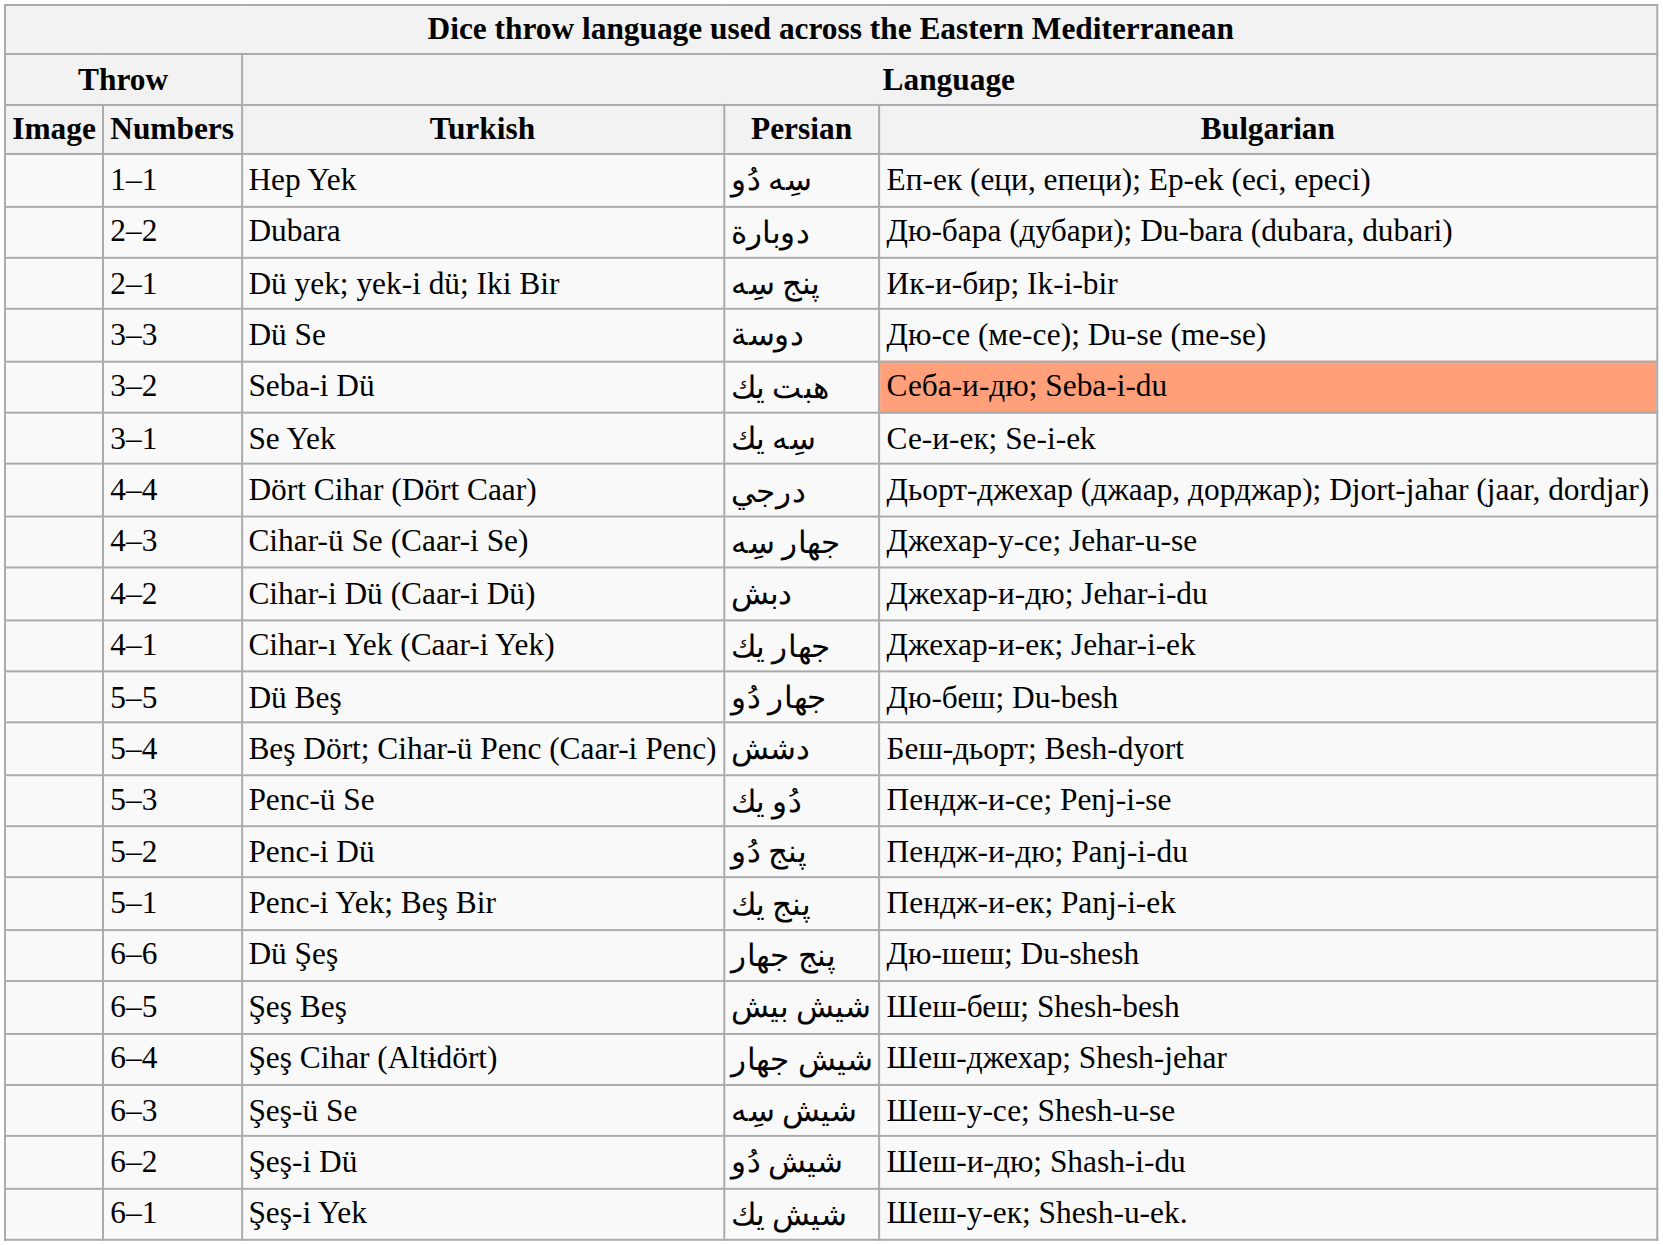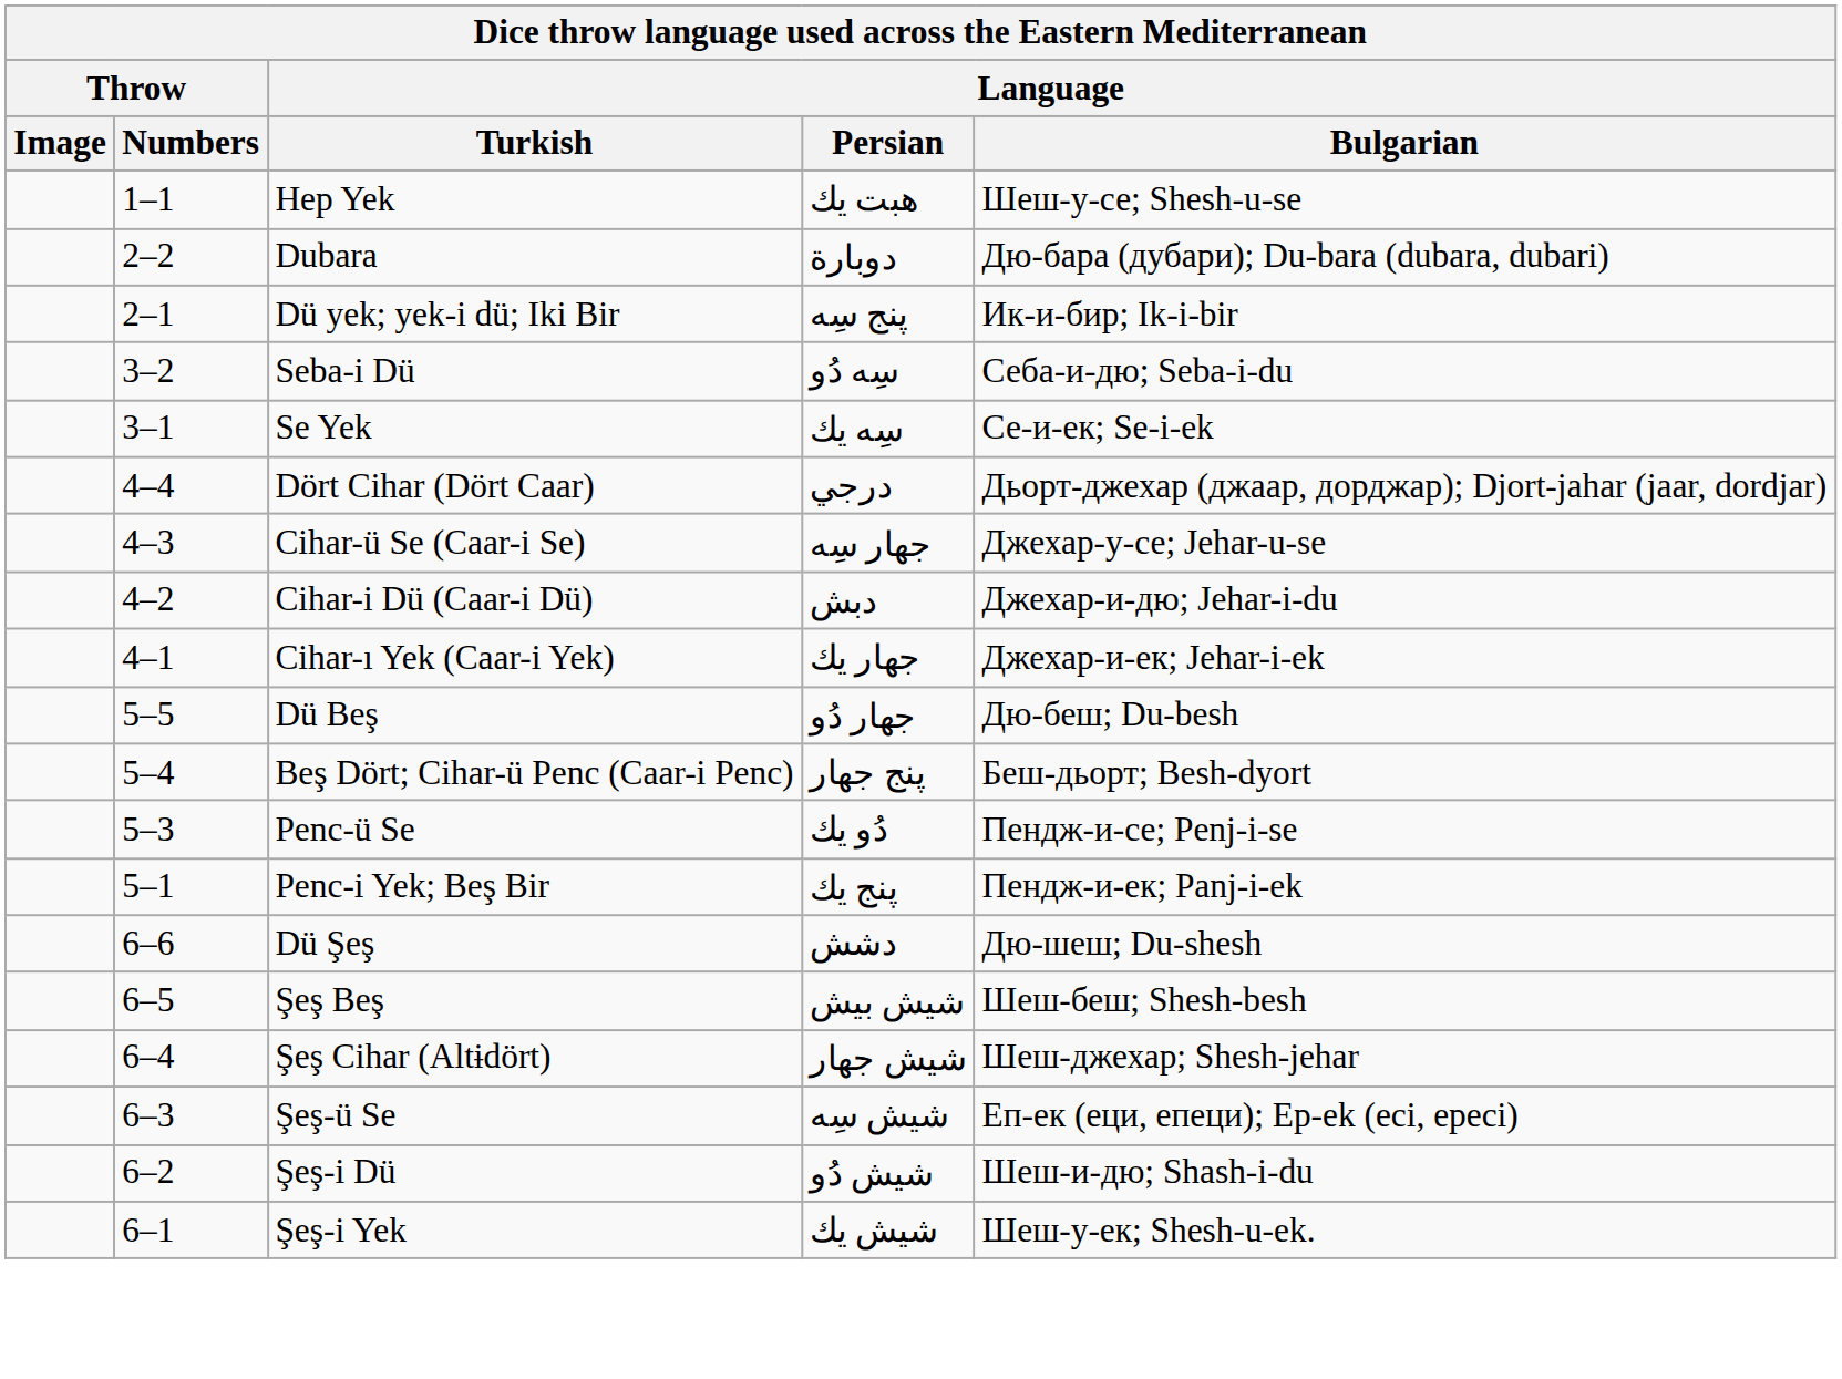Hep Yek | Language / Persian: سِه دُو -> هبت يك
Hep Yek | Language / Bulgarian: Еп-ек (еци, епеци); Ep-ek (eci, epeci) -> Шеш-у-се; Shesh-u-se
- row: 3–3 | Dü Se | دوسة | Дю-се (ме-се); Du-se (me-se)
Seba-i Dü | Language / Persian: هبت يك -> سِه دُو
Seba-i Dü | Language / Bulgarian: lightsalmon background -> no background
Beş Dört; Cihar-ü Penc (Caar-i Penc) | Language / Persian: دشش -> پنج جهار
- row: 5–2 | Penc-i Dü | پنج دُو | Пендж-и-дю; Panj-i-du
Dü Şeş | Language / Persian: پنج جهار -> دشش
Şeş-ü Se | Language / Bulgarian: Шеш-у-се; Shesh-u-se -> Еп-ек (еци, епеци); Ep-ek (eci, epeci)
